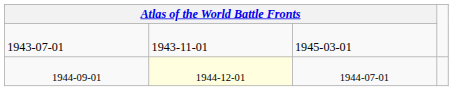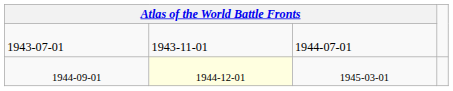1943-07-01 | column 3: 1945-03-01 -> 1944-07-01
1944-09-01 | column 3: 1944-07-01 -> 1945-03-01
